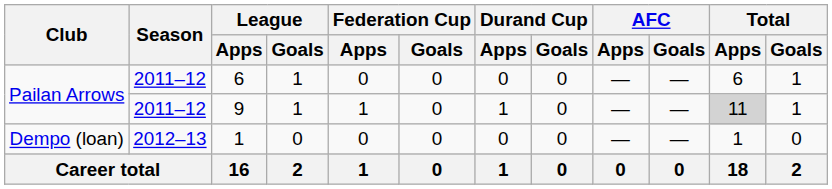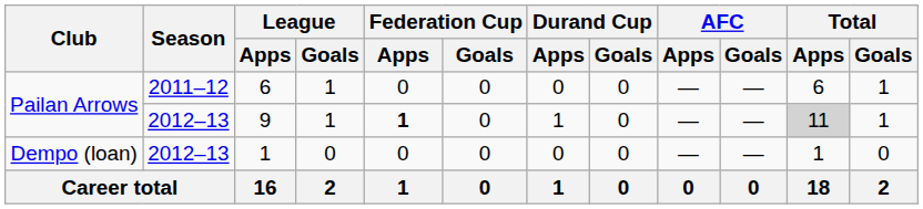9 | Season: 2011–12 -> 2012–13
9 | Federation Cup / Apps: normal -> bold
